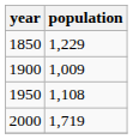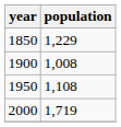1900 | population: 1,009 -> 1,008
